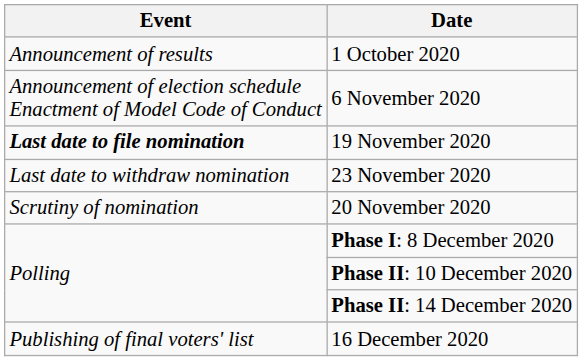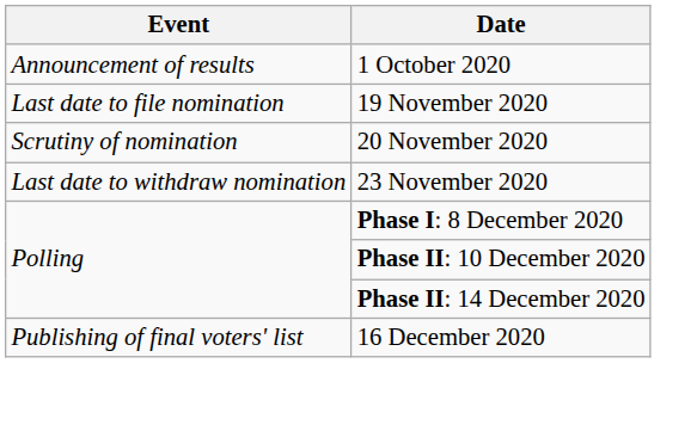- row: Announcement of election schedule Enactment of Model Code of Conduct | 6 November 2020
19 November 2020 | Event: bold -> normal
rows swapped: 20 November 2020 <-> 23 November 2020
